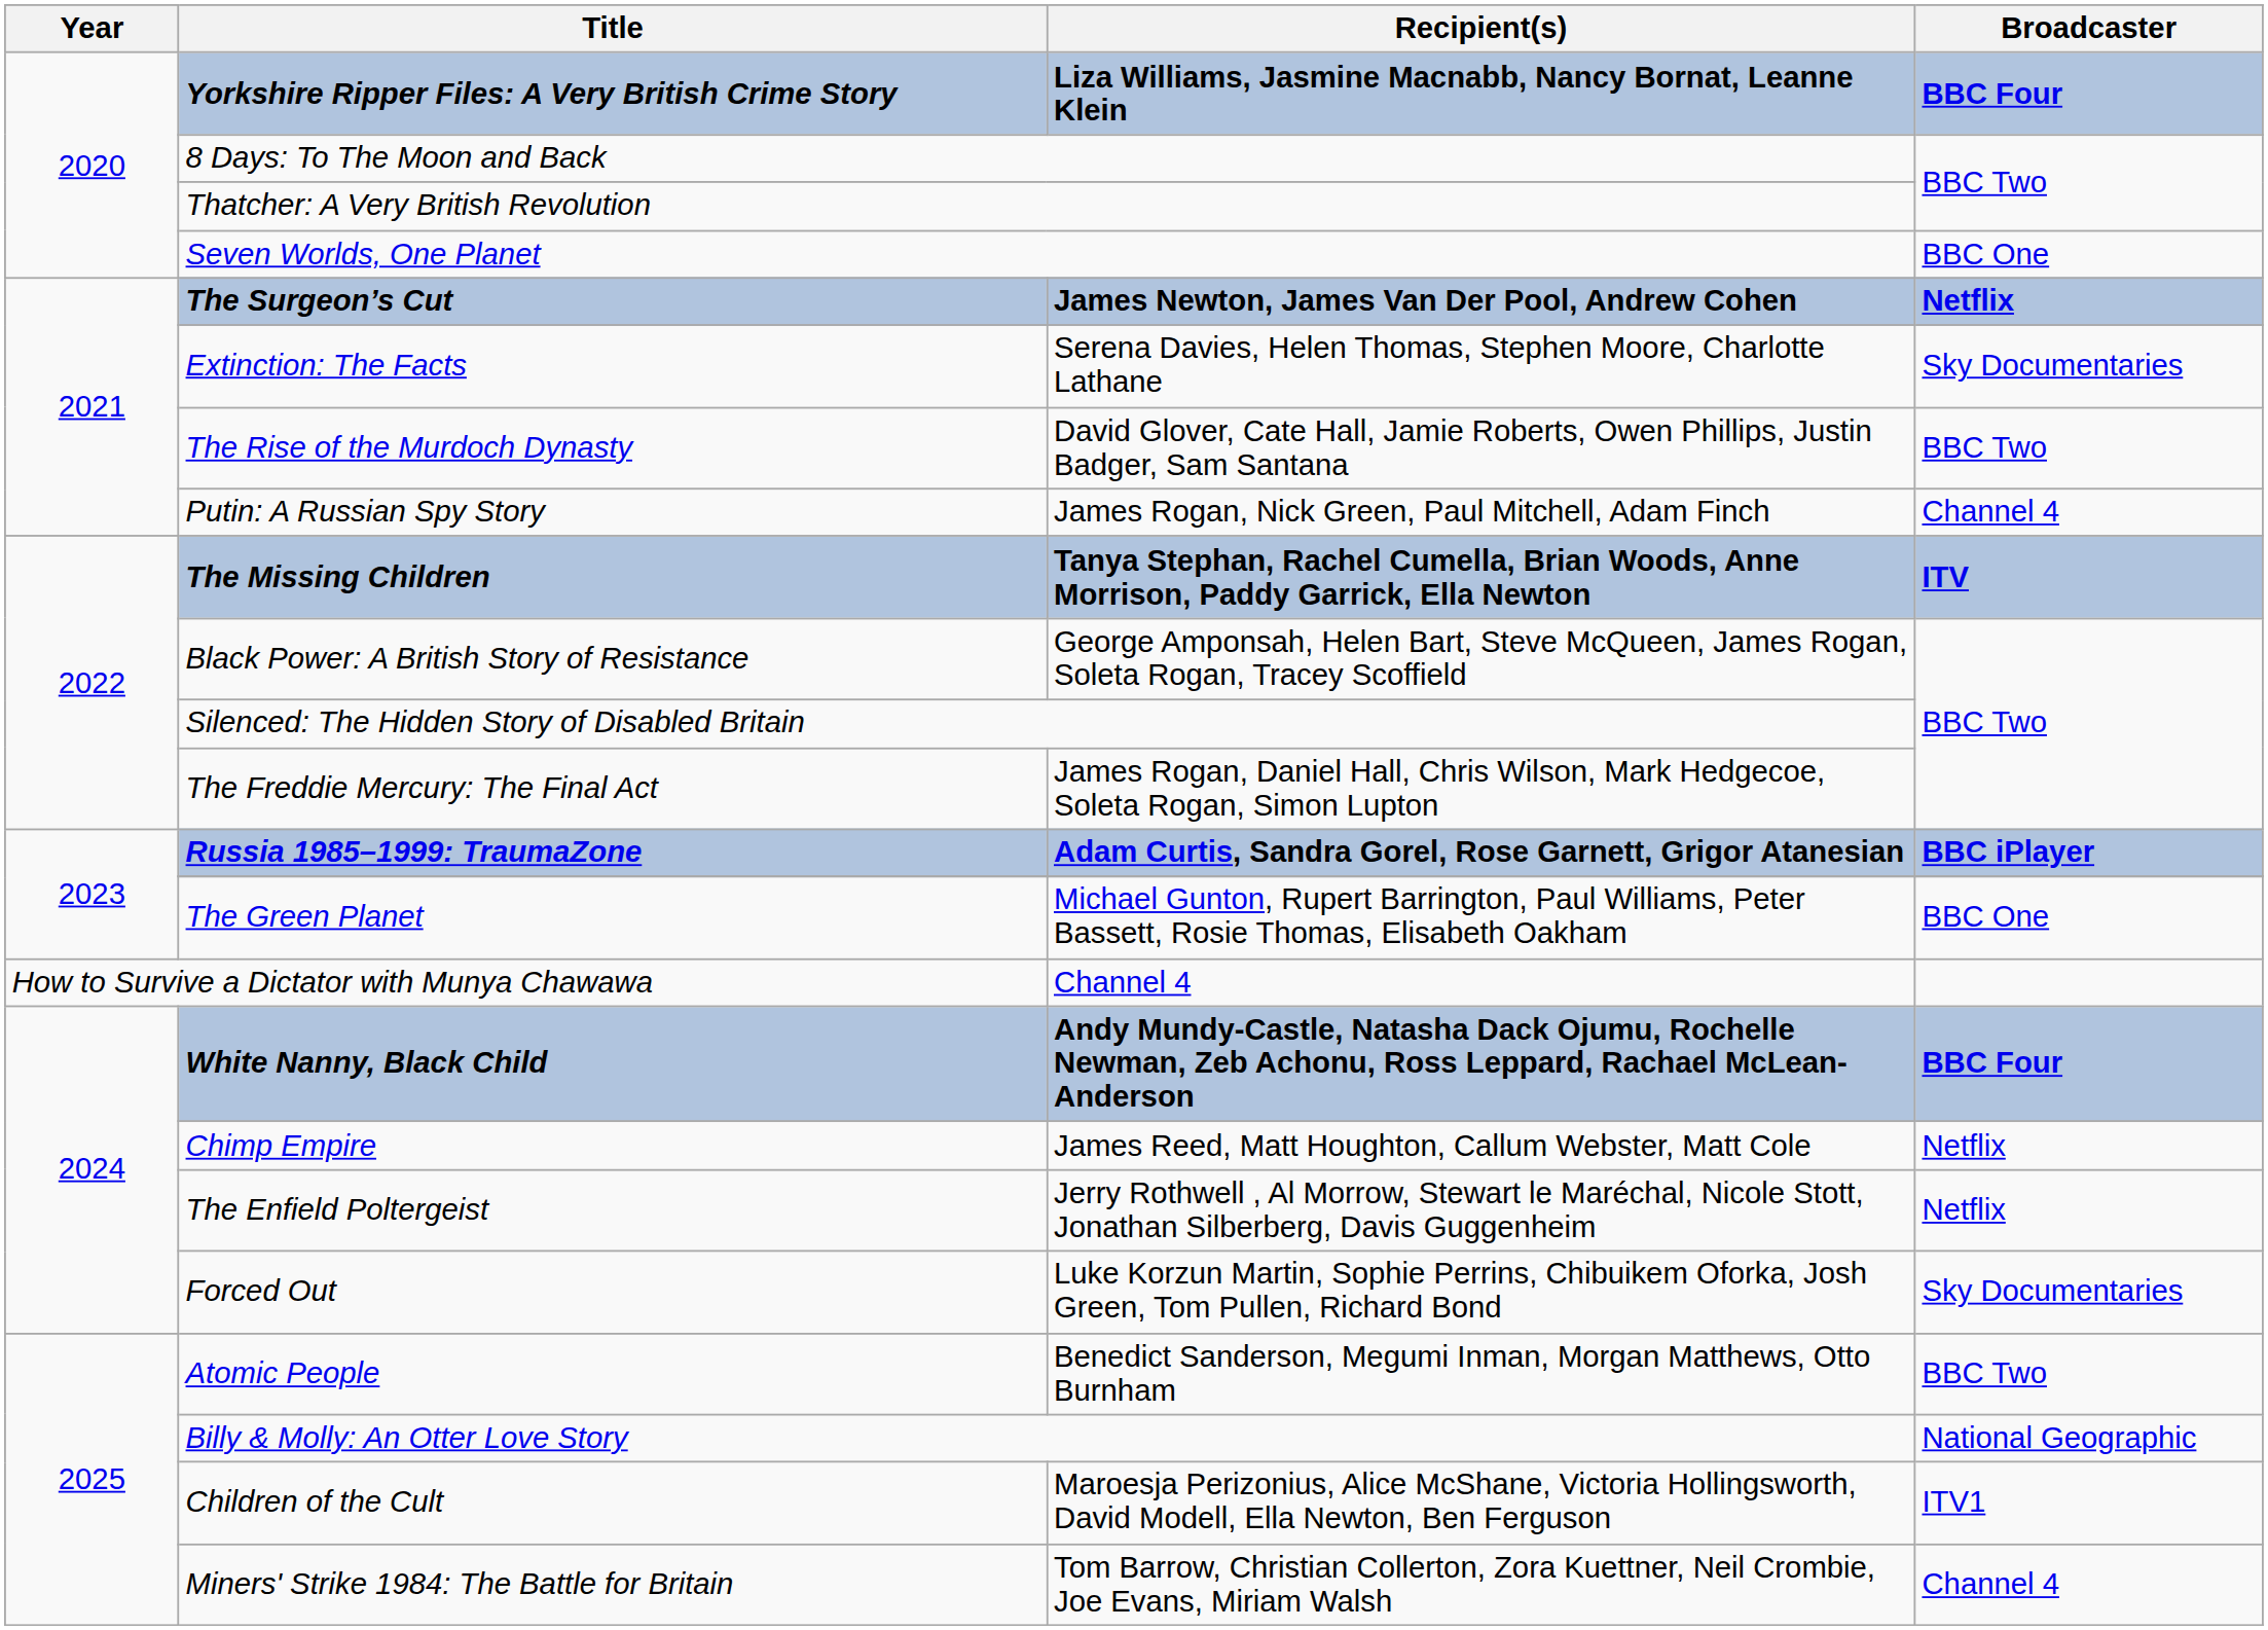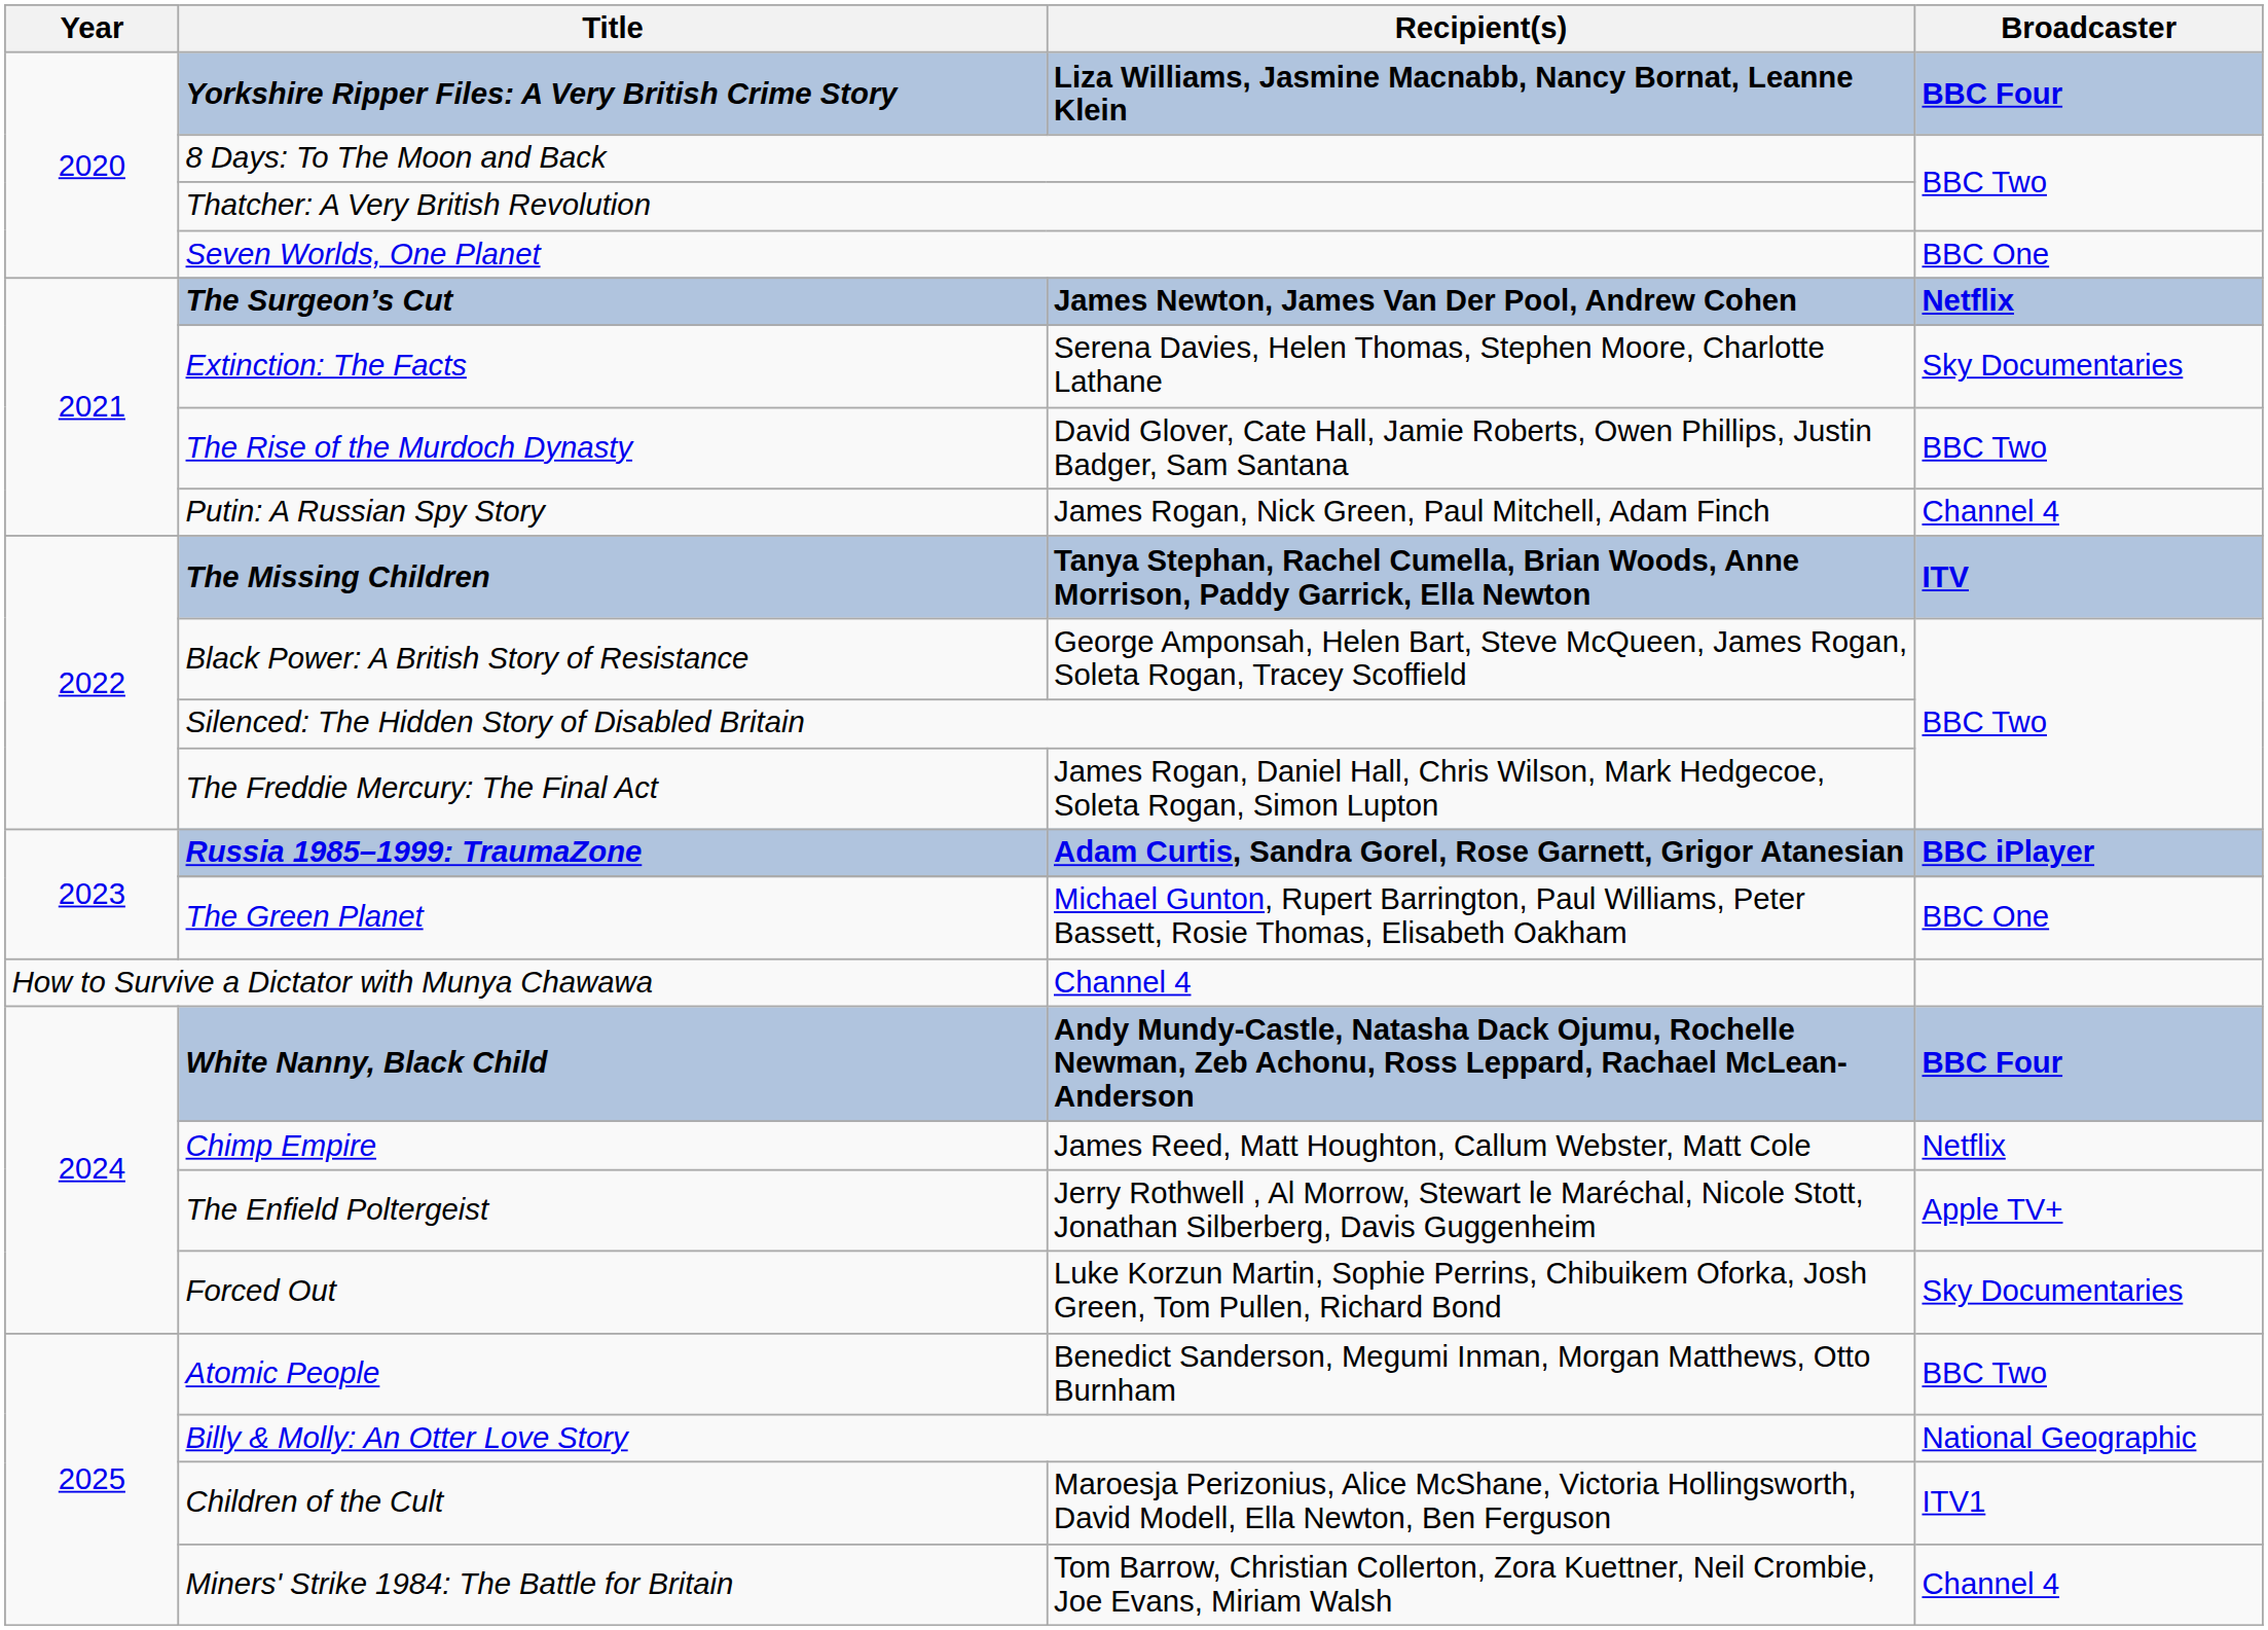The Enfield Poltergeist | Broadcaster: Netflix -> Apple TV+
